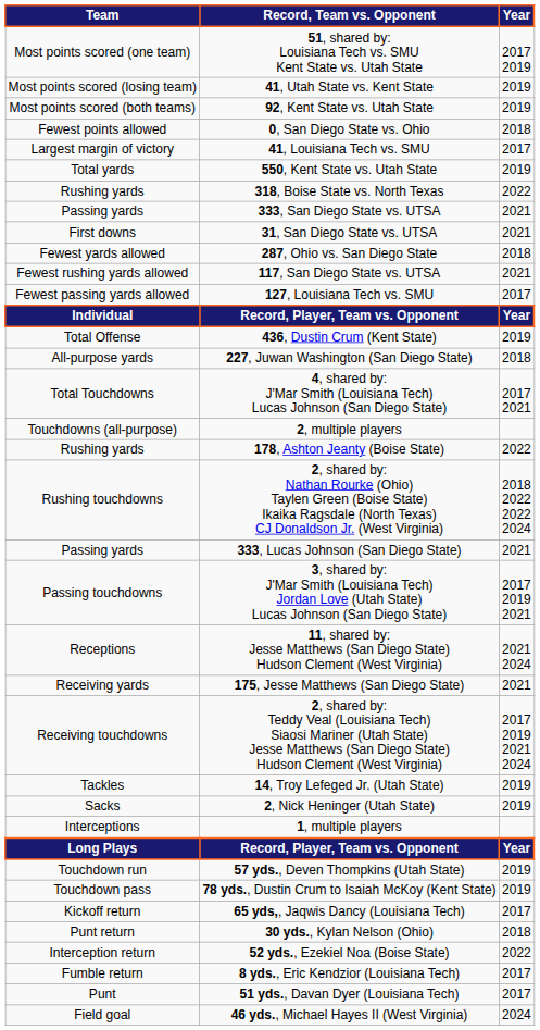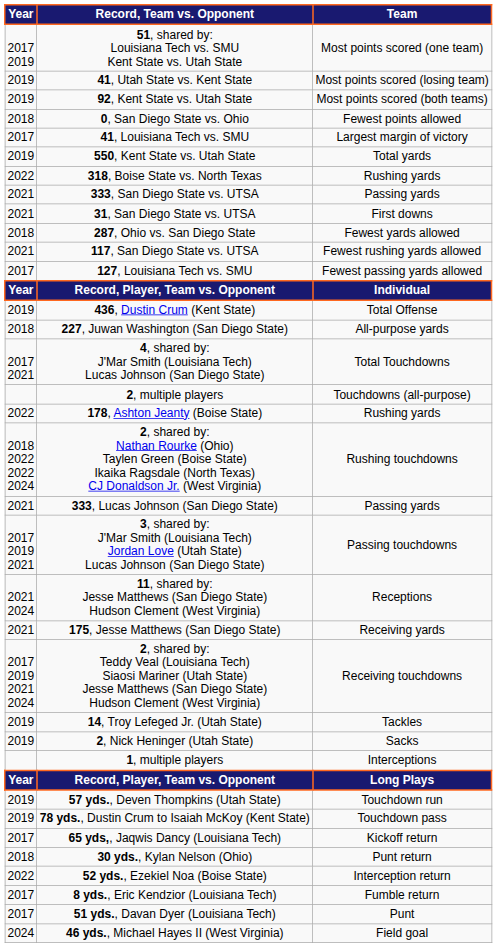columns swapped: Team <-> Year
